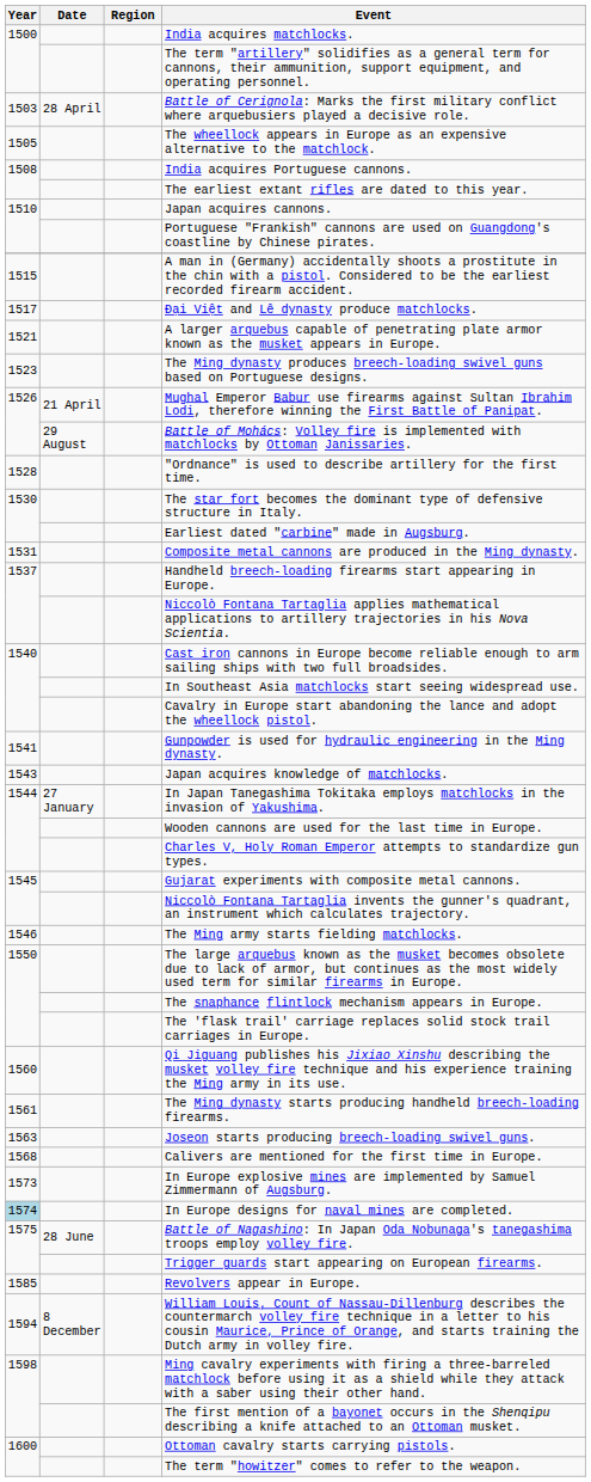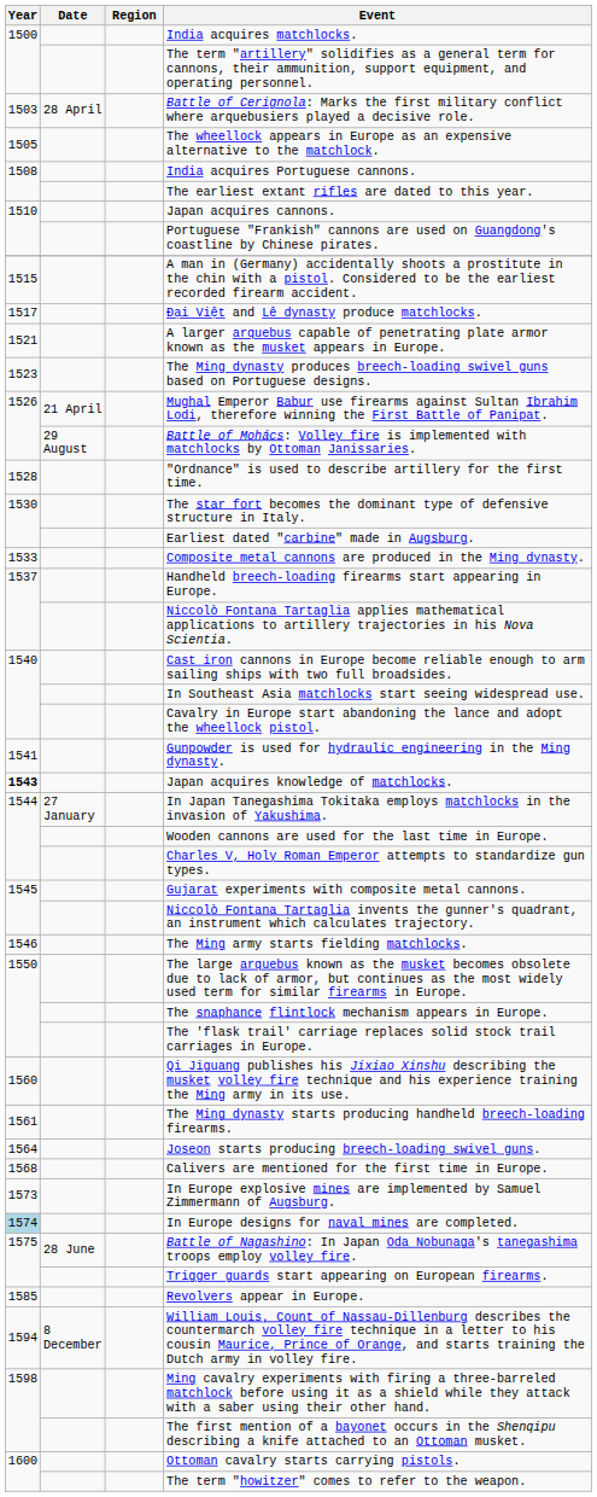Composite metal cannons are produced in the Ming dynasty. | Year: 1531 -> 1533
Japan acquires knowledge of matchlocks. | Year: normal -> bold
Joseon starts producing breech-loading swivel guns. | Year: 1563 -> 1564
